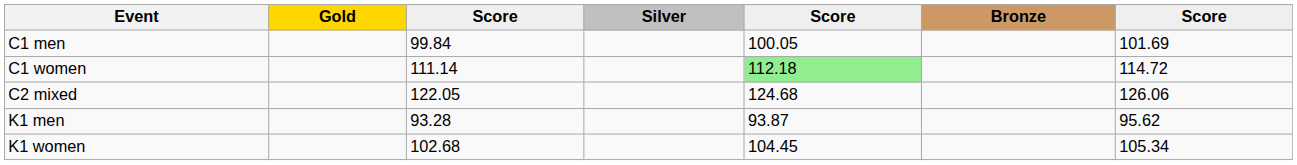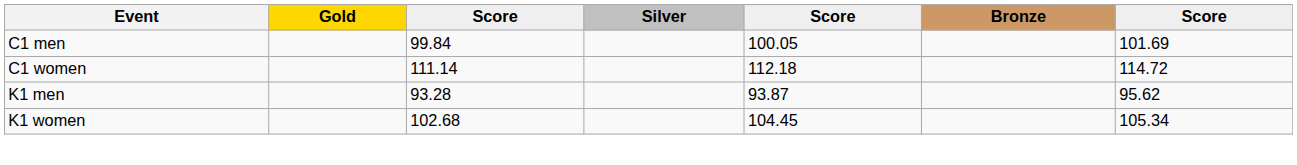C1 women | column 5: lightgreen background -> no background
- row: C2 mixed | 122.05 | 124.68 | 126.06
